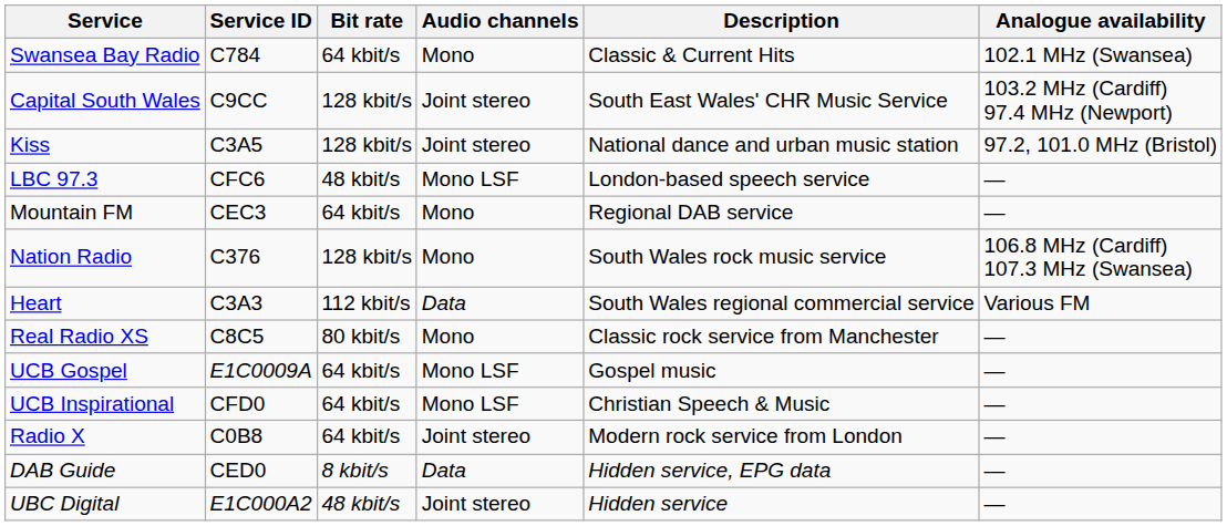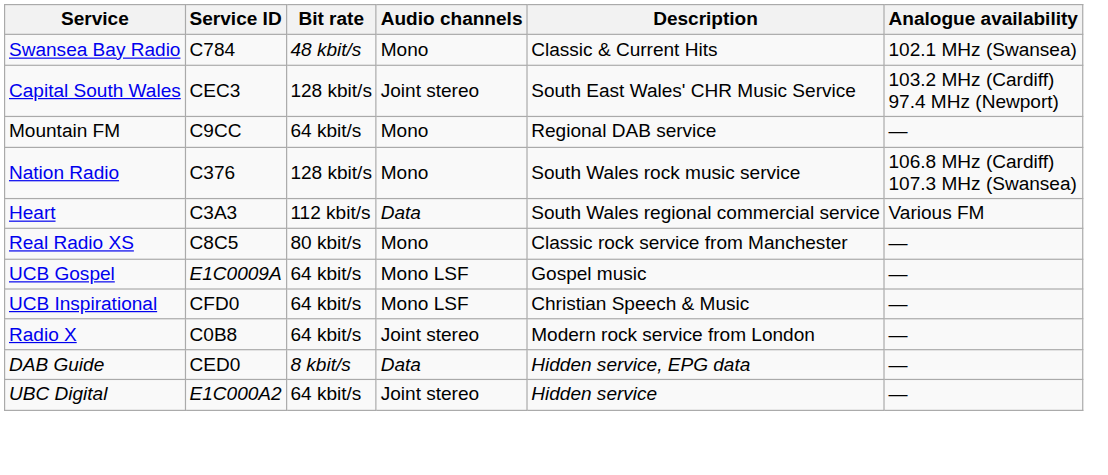Swansea Bay Radio | Bit rate: 64 kbit/s -> 48 kbit/s
Capital South Wales | Service ID: C9CC -> CEC3
- row: Kiss | C3A5 | 128 kbit/s | Joint stereo | National dance and urban music station | 97.2, 101.0 MHz (Bristol)
- row: LBC 97.3 | CFC6 | 48 kbit/s | Mono LSF | London-based speech service | —
Mountain FM | Service ID: CEC3 -> C9CC
UBC Digital | Bit rate: 48 kbit/s -> 64 kbit/s
